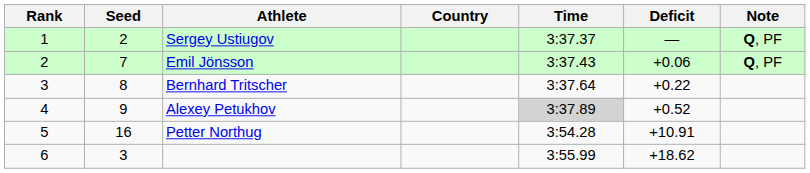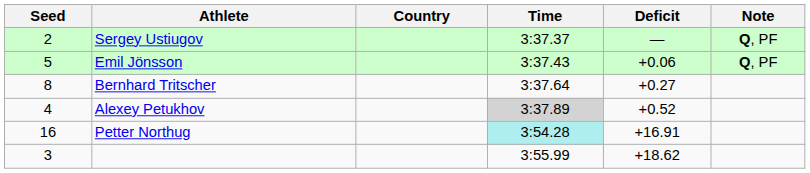- column: Rank | 1 | 2 | 3 | 4 | 5 | 6
Emil Jönsson | Seed: 7 -> 5
Bernhard Tritscher | Deficit: +0.22 -> +0.27
Alexey Petukhov | Seed: 9 -> 4
Petter Northug | Time: no background -> paleturquoise background
Petter Northug | Deficit: +10.91 -> +16.91
